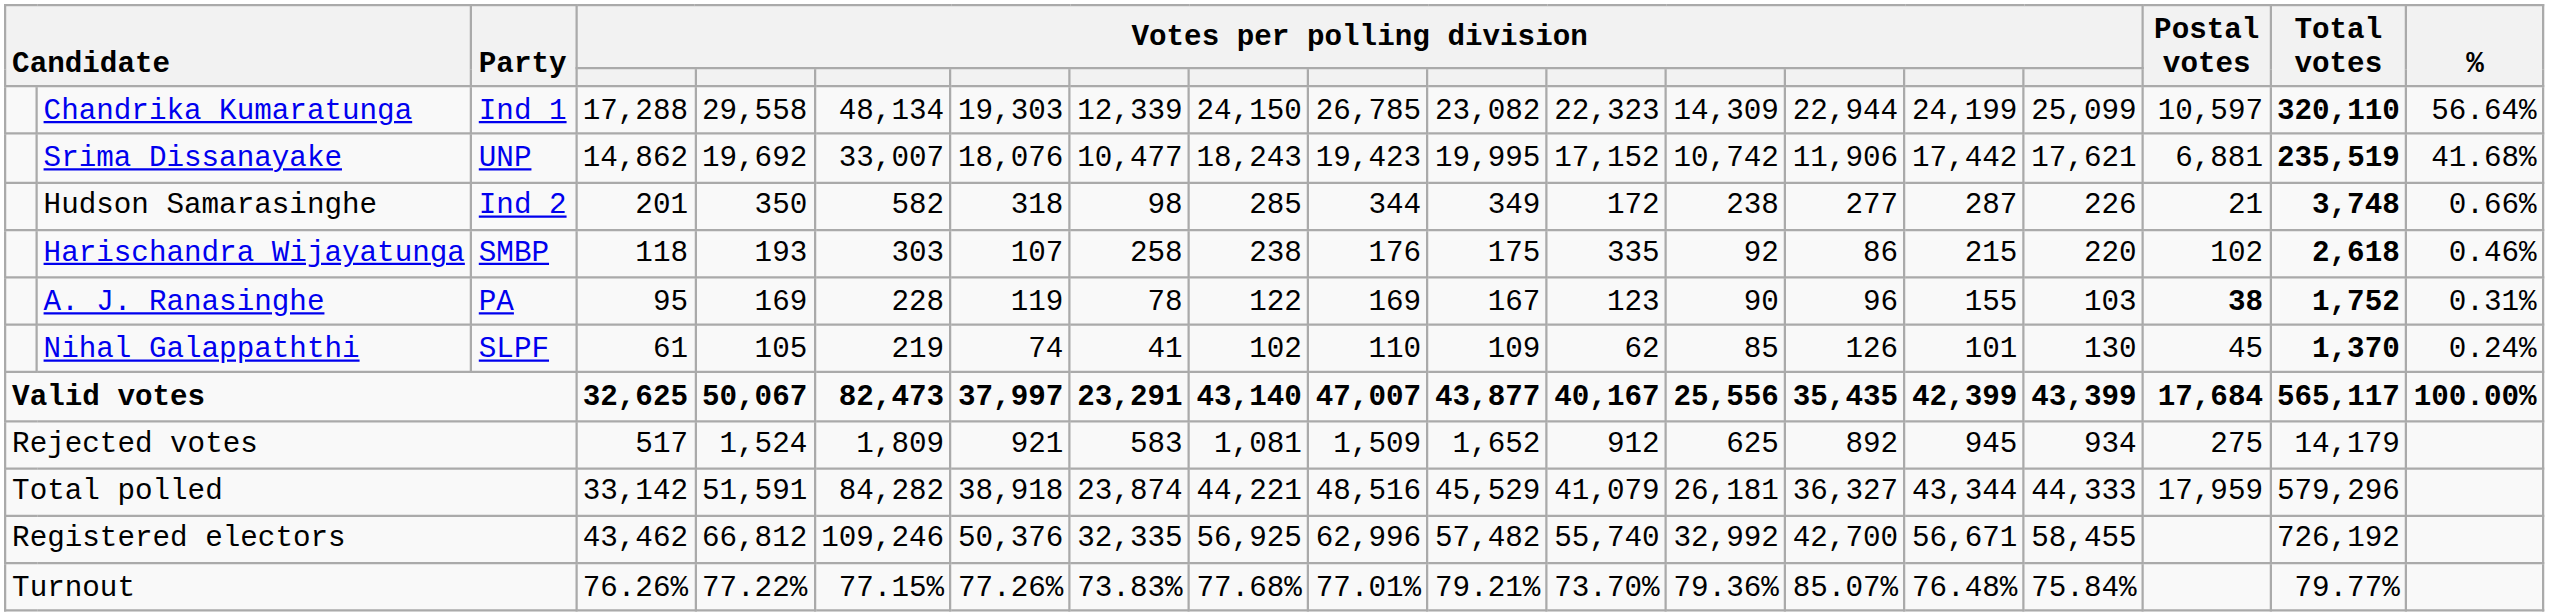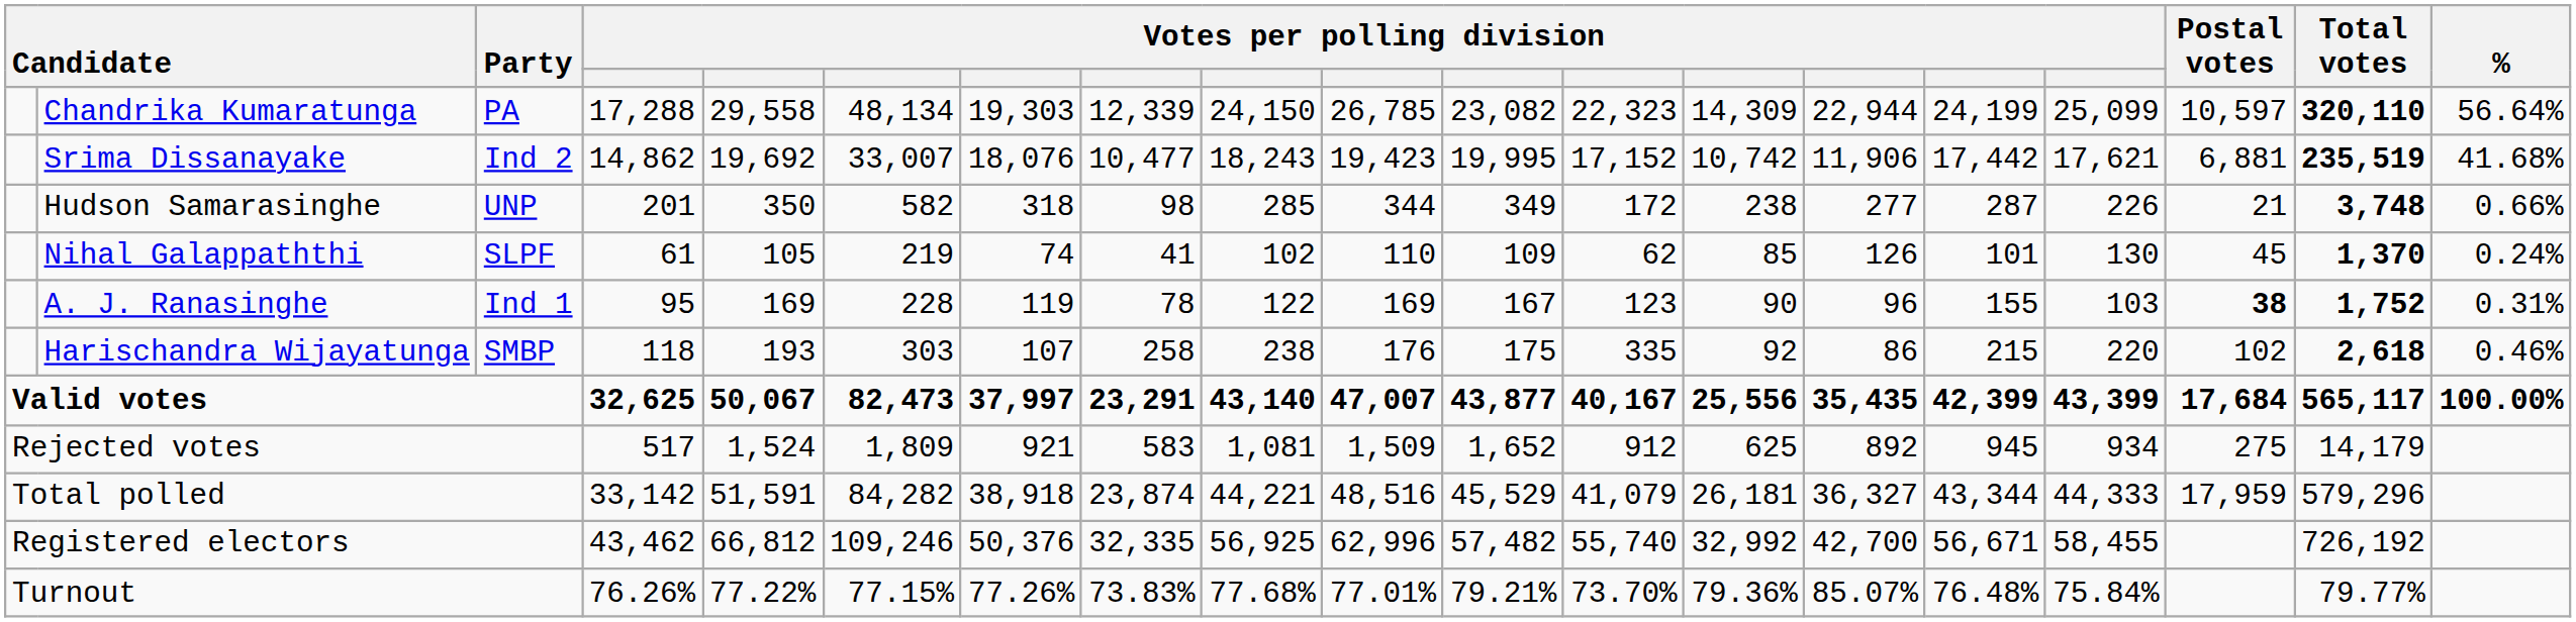Chandrika Kumaratunga | Party: Ind 1 -> PA
Srima Dissanayake | Party: UNP -> Ind 2
Hudson Samarasinghe | Party: Ind 2 -> UNP
rows swapped: Harischandra Wijayatunga <-> Nihal Galappaththi
A. J. Ranasinghe | Party: PA -> Ind 1
